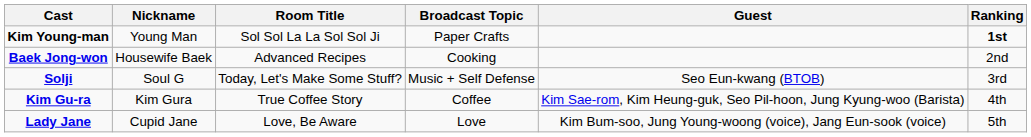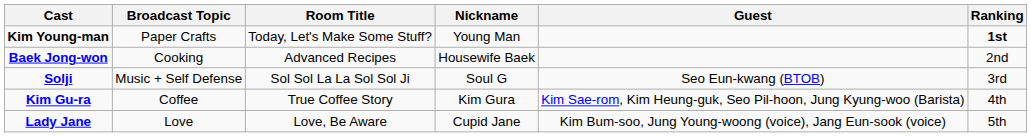columns swapped: Nickname <-> Broadcast Topic
Kim Young-man | Room Title: Sol Sol La La Sol Sol Ji -> Today, Let's Make Some Stuff?
Solji | Room Title: Today, Let's Make Some Stuff? -> Sol Sol La La Sol Sol Ji
